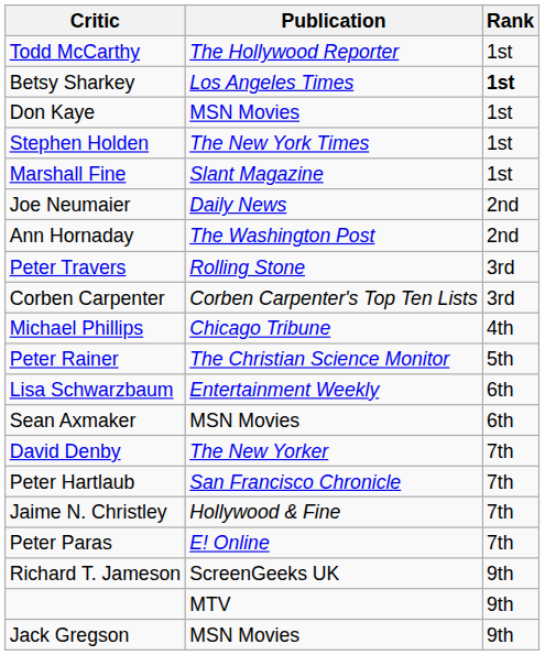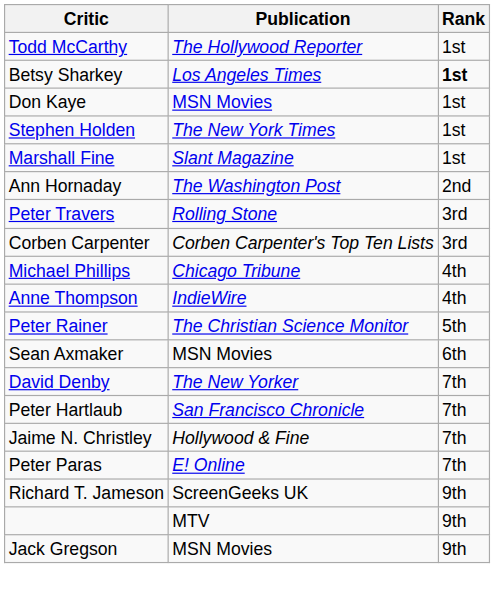- row: Joe Neumaier | Daily News | 2nd
+ row: Anne Thompson | IndieWire | 4th
- row: Lisa Schwarzbaum | Entertainment Weekly | 6th
